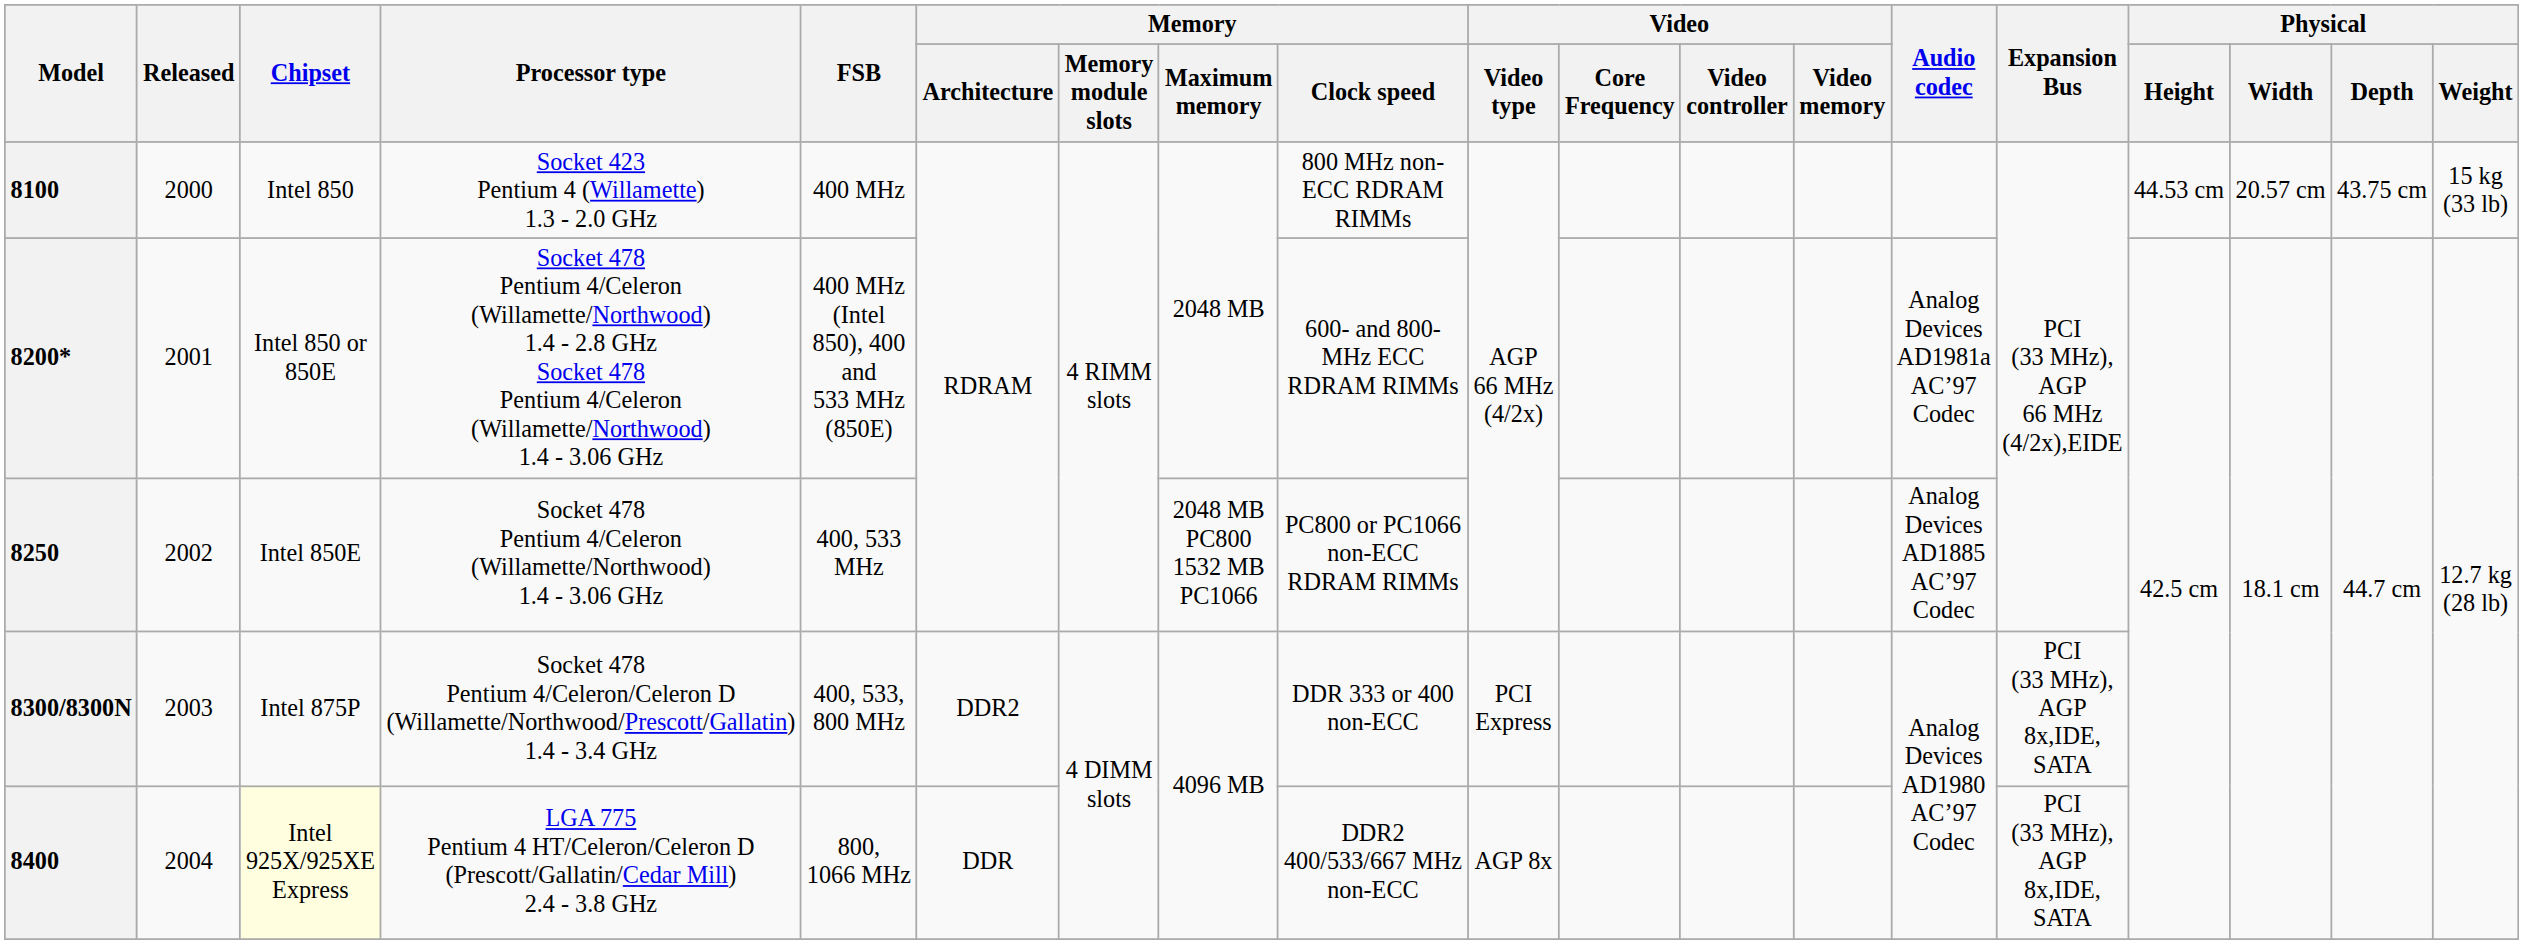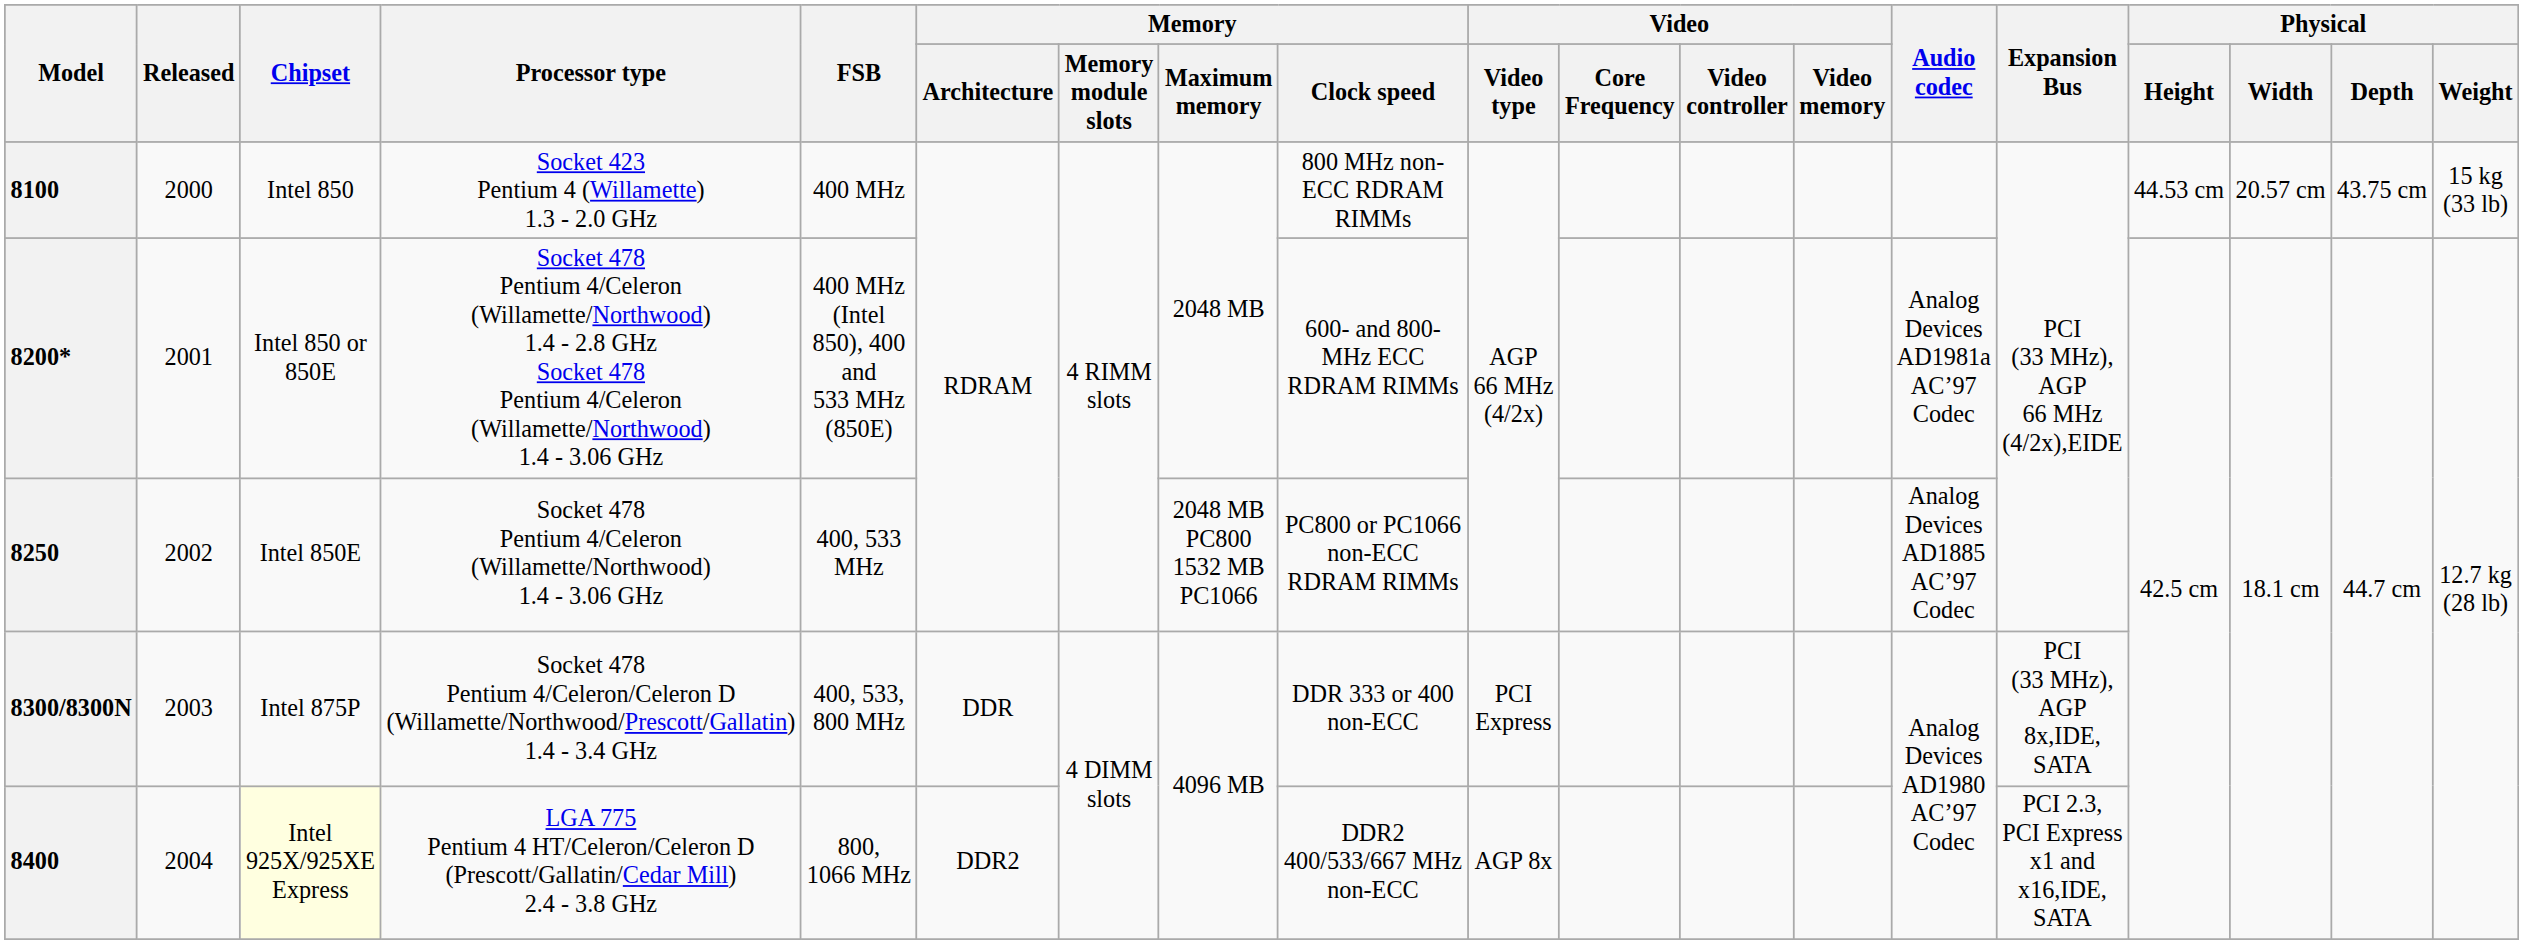8300/8300N | Memory / Architecture: DDR2 -> DDR
8400 | Memory / Architecture: DDR -> DDR2
8400 | Expansion Bus: PCI (33 MHz), AGP 8x,IDE, SATA -> PCI 2.3, PCI Express x1 and x16,IDE, SATA
